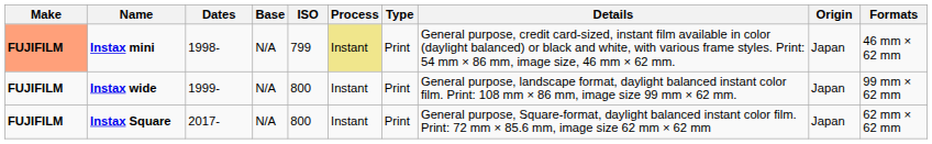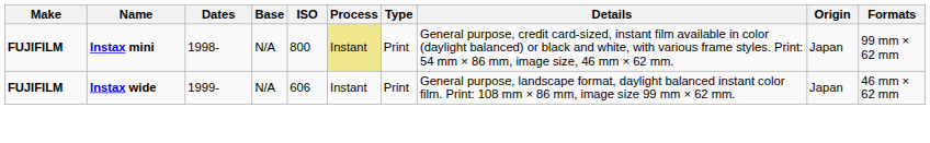Instax mini | Make: lightsalmon background -> no background
Instax mini | ISO: 799 -> 800
Instax mini | Formats: 46 mm × 62 mm -> 99 mm × 62 mm
Instax wide | ISO: 800 -> 606
Instax wide | Formats: 99 mm × 62 mm -> 46 mm × 62 mm
- row: FUJIFILM | Instax Square | 2017- | N/A | 800 | Instant | Print | General purpose, Square-format, daylight balanced instant color film. Print: 72 mm × 85.6 mm, image size 62 mm × 62 mm | Japan | 62 mm × 62 mm
